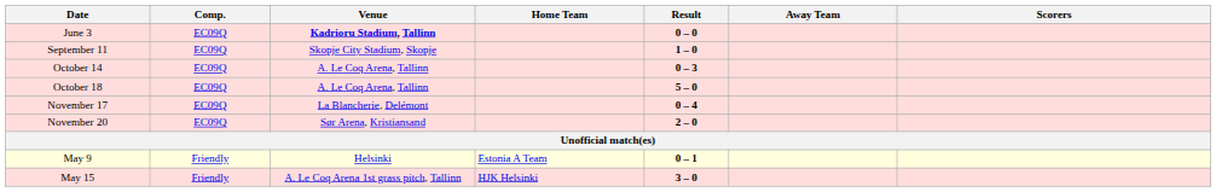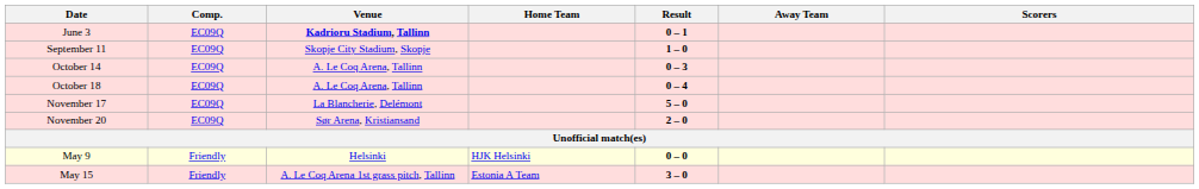June 3 | Result: 0 – 0 -> 0 – 1
October 18 | Result: 5 – 0 -> 0 – 4
November 17 | Result: 0 – 4 -> 5 – 0
May 9 | Home Team: Estonia A Team -> HJK Helsinki
May 9 | Result: 0 – 1 -> 0 – 0
May 15 | Home Team: HJK Helsinki -> Estonia A Team
